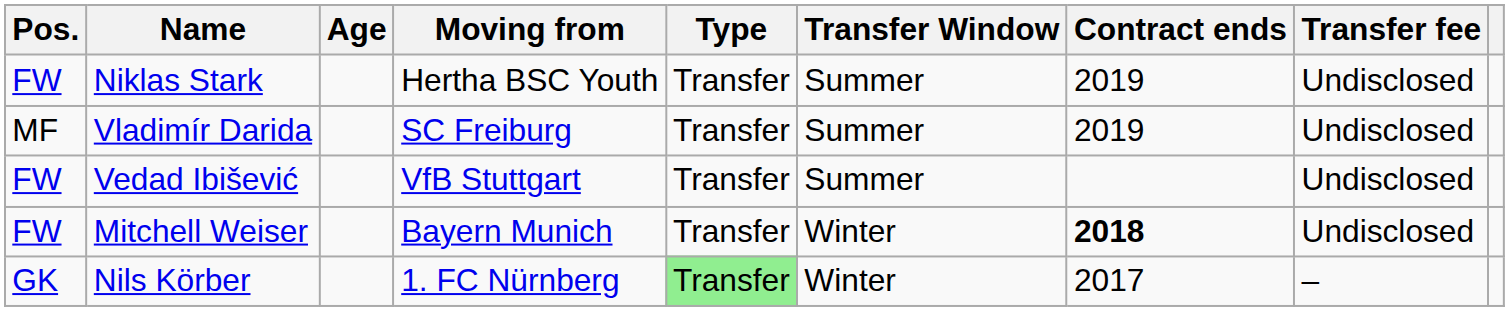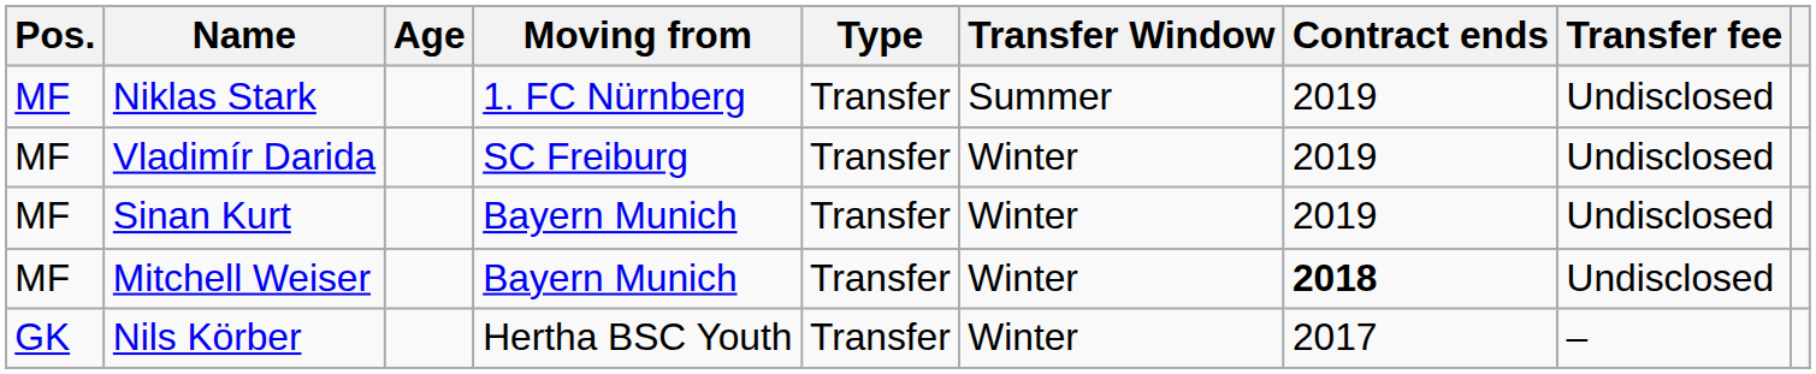Niklas Stark | Pos.: FW -> MF
Niklas Stark | Moving from: Hertha BSC Youth -> 1. FC Nürnberg
Vladimír Darida | Transfer Window: Summer -> Winter
+ row: MF | Sinan Kurt | Bayern Munich | Transfer | Winter | 2019 | Undisclosed
- row: FW | Vedad Ibišević | VfB Stuttgart | Transfer | Summer | Undisclosed
Mitchell Weiser | Pos.: FW -> MF
Nils Körber | Moving from: 1. FC Nürnberg -> Hertha BSC Youth
Nils Körber | Type: lightgreen background -> no background
